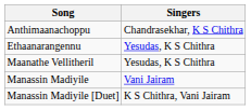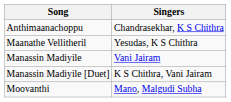- row: Ethaanarangennu | Yesudas, K S Chithra
+ row: Moovanthi | Mano, Malgudi Subha
